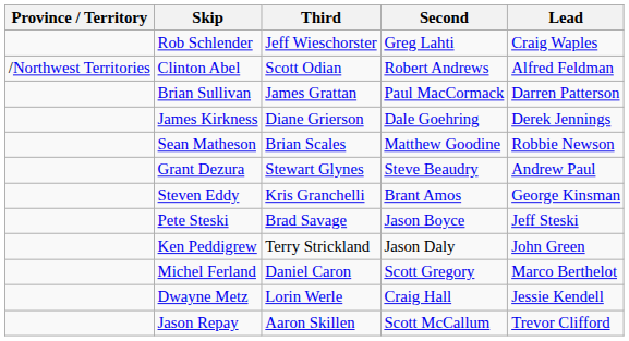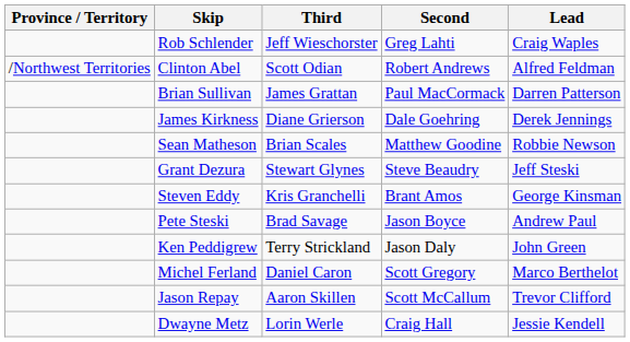Grant Dezura | Lead: Andrew Paul -> Jeff Steski
Pete Steski | Lead: Jeff Steski -> Andrew Paul
rows swapped: Jason Repay <-> Dwayne Metz
